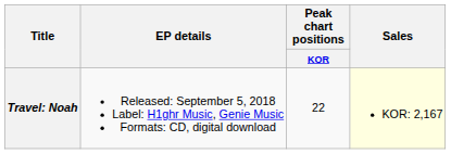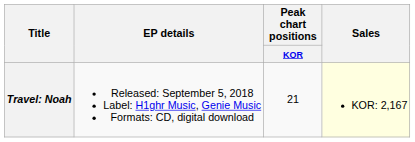Travel: Noah | Peak chart positions / KOR: 22 -> 21
